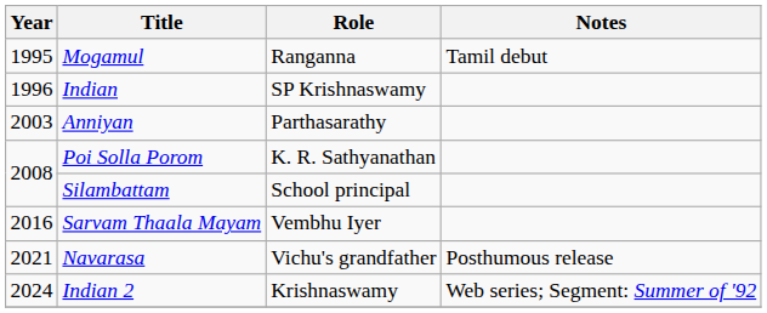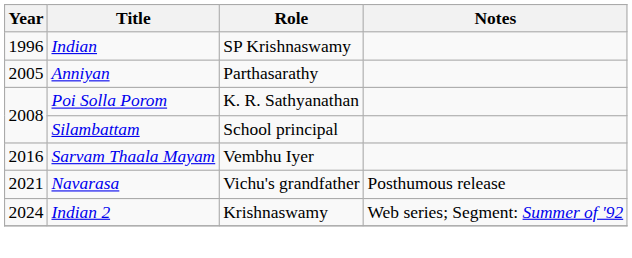- row: 1995 | Mogamul | Ranganna | Tamil debut
Anniyan | Year: 2003 -> 2005
